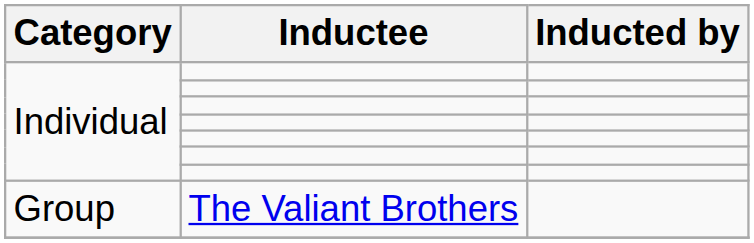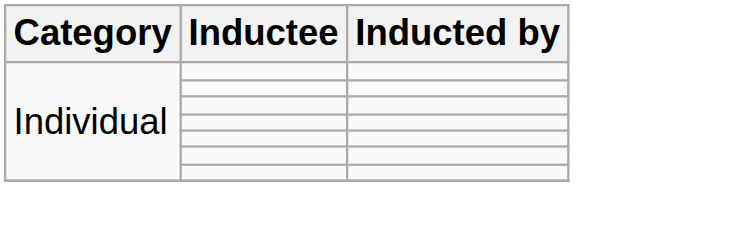- row: Group | The Valiant Brothers
